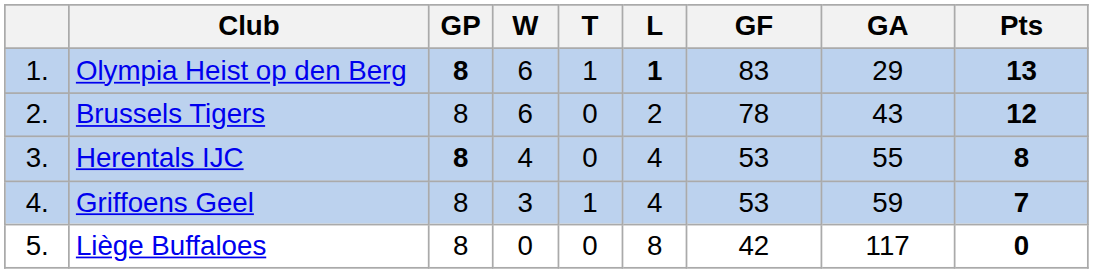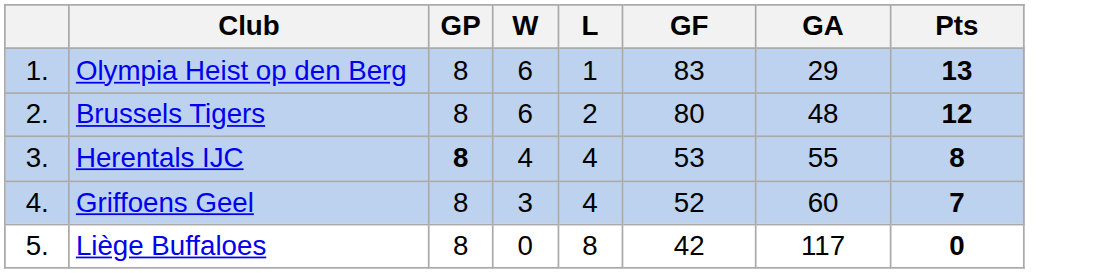- column: T | 1 | 0 | 0 | 1 | 0
Olympia Heist op den Berg | GP: bold -> normal
Olympia Heist op den Berg | L: bold -> normal
Brussels Tigers | GF: 78 -> 80
Brussels Tigers | GA: 43 -> 48
Griffoens Geel | GF: 53 -> 52
Griffoens Geel | GA: 59 -> 60
